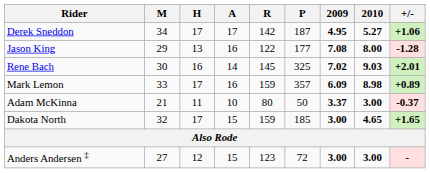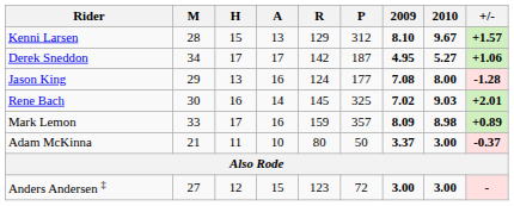+ row: Kenni Larsen | 28 | 15 | 13 | 129 | 312 | 8.10 | 9.67 | +1.57
Jason King | R: 122 -> 124
Mark Lemon | 2009: 6.09 -> 8.09
- row: Dakota North | 32 | 17 | 15 | 159 | 185 | 3.00 | 4.65 | +1.65
